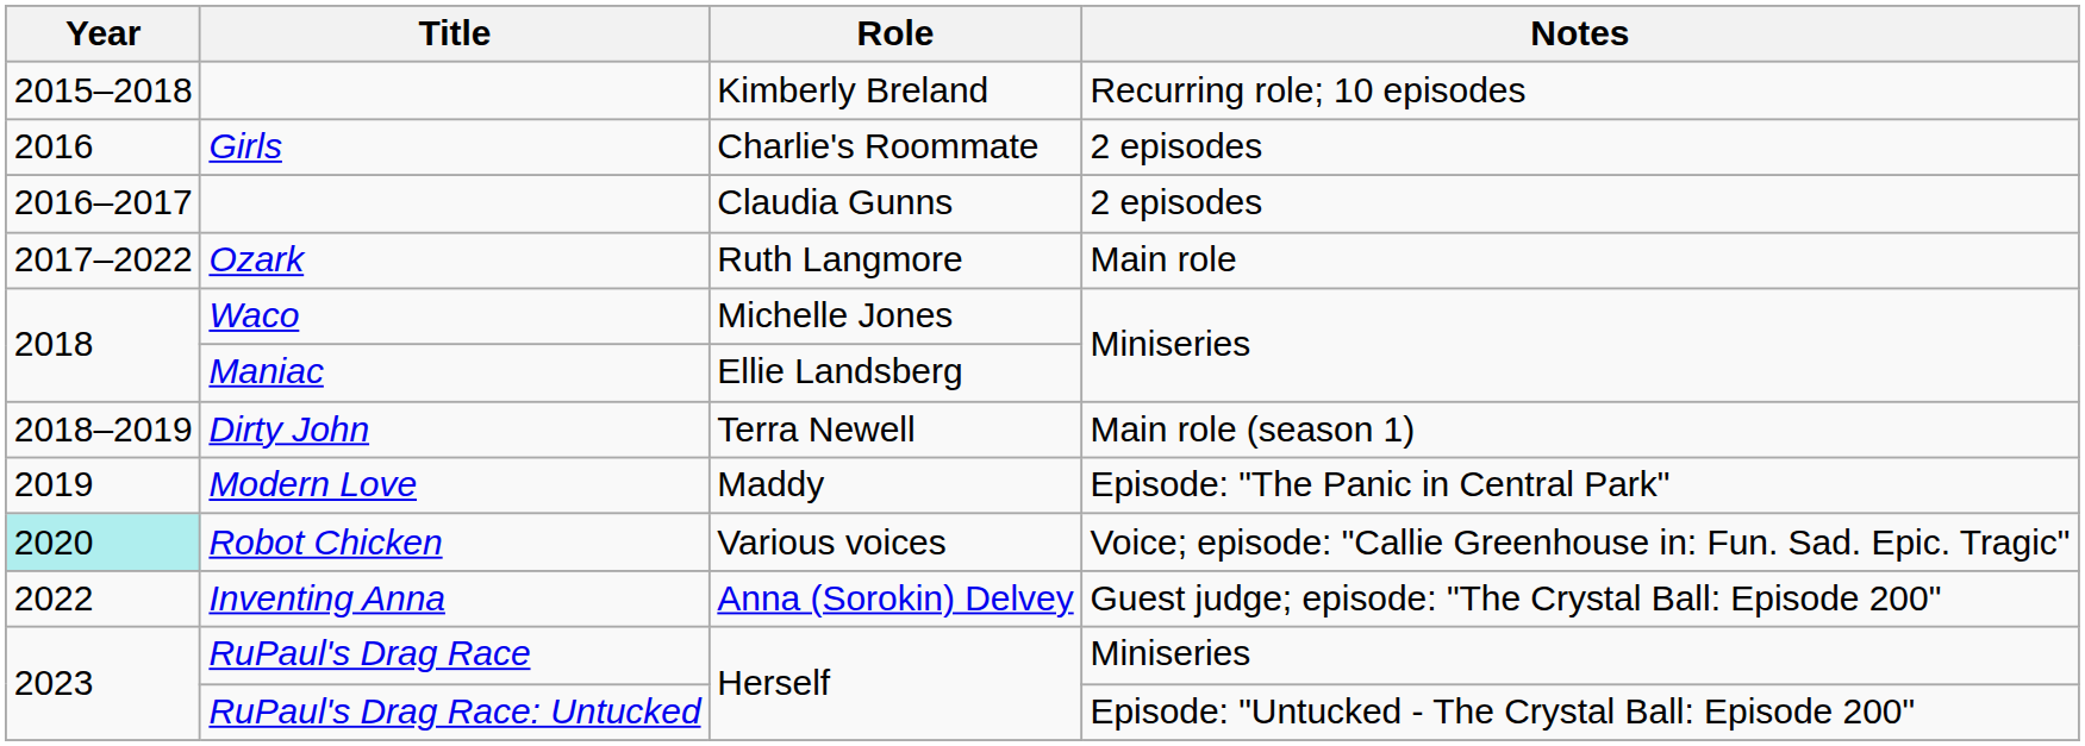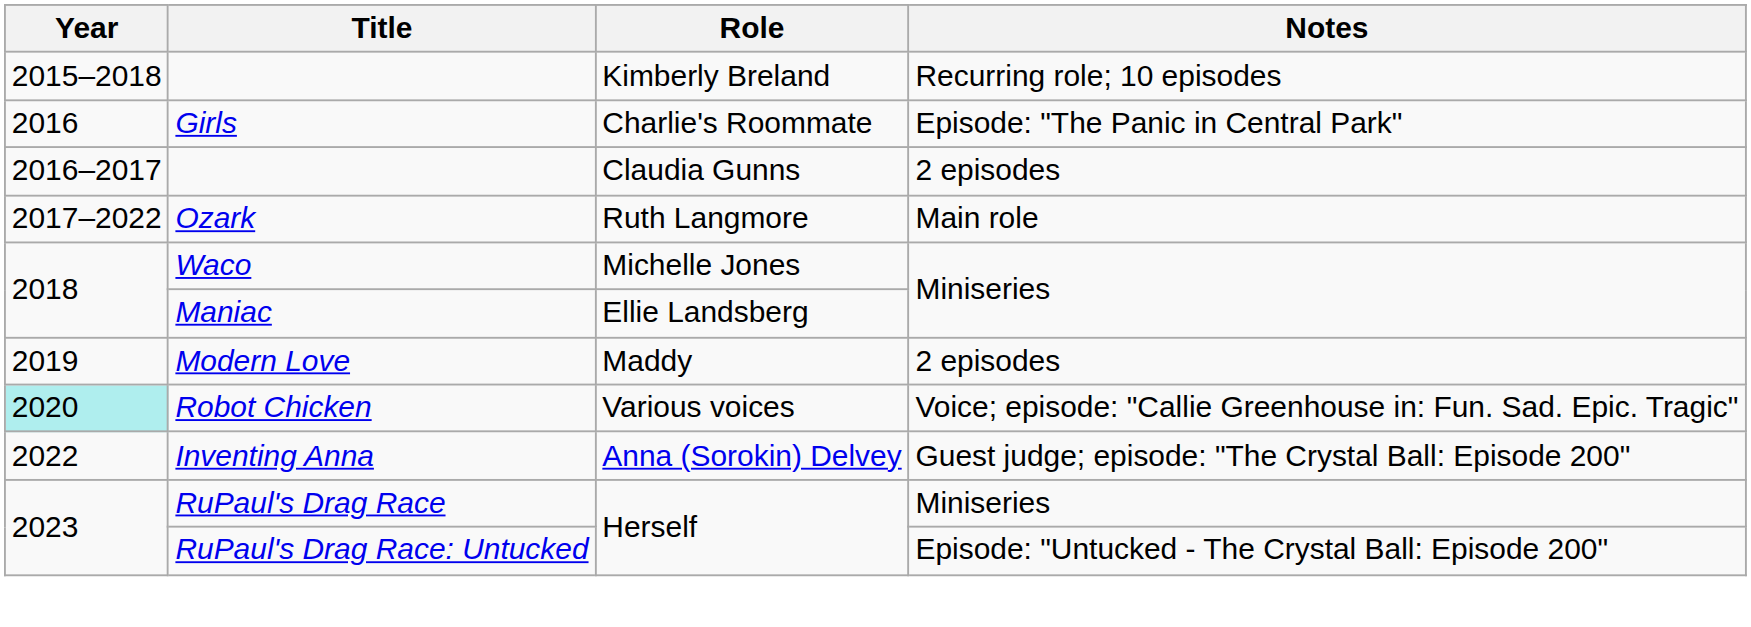Girls | Notes: 2 episodes -> Episode: "The Panic in Central Park"
- row: 2018–2019 | Dirty John | Terra Newell | Main role (season 1)
Modern Love | Notes: Episode: "The Panic in Central Park" -> 2 episodes
